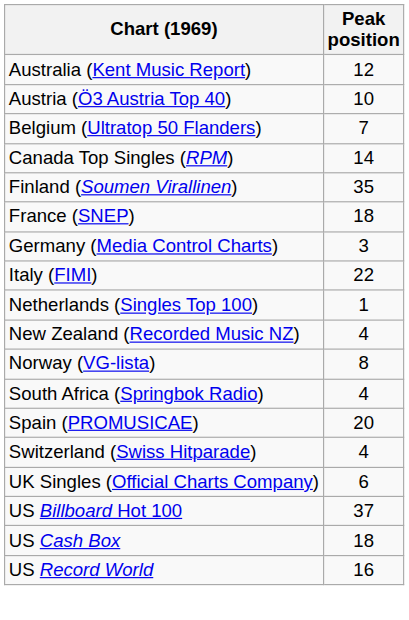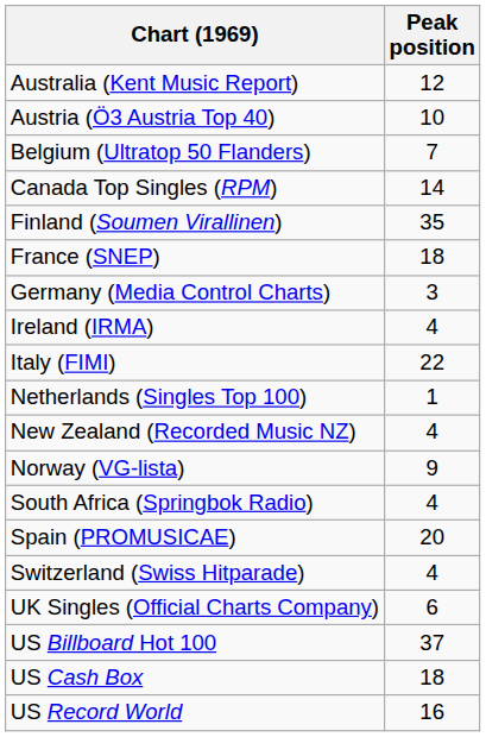+ row: Ireland (IRMA) | 4
Norway (VG-lista) | Peak position: 8 -> 9
